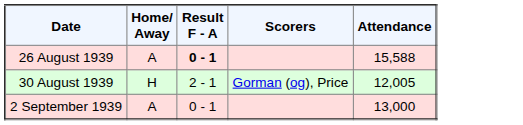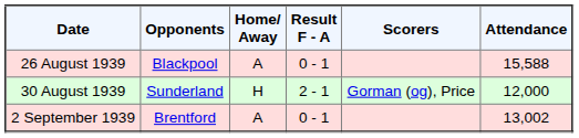+ column: Opponents | Blackpool | Sunderland | Brentford
26 August 1939 | Result F - A: bold -> normal
30 August 1939 | Attendance: 12,005 -> 12,000
2 September 1939 | Attendance: 13,000 -> 13,002
